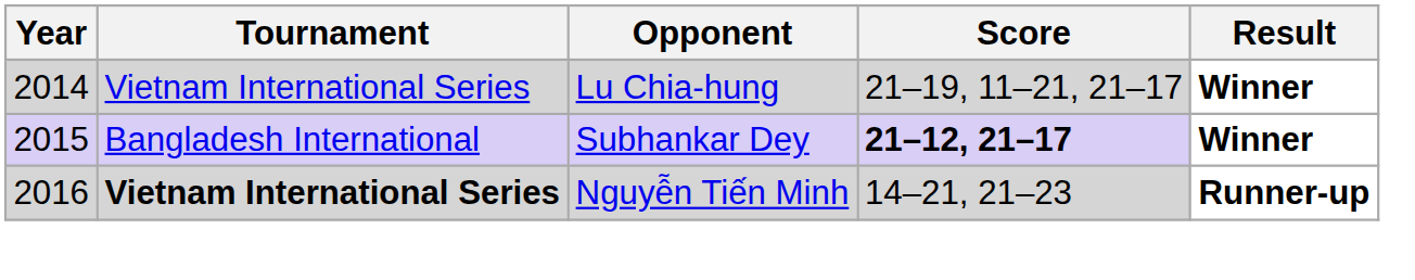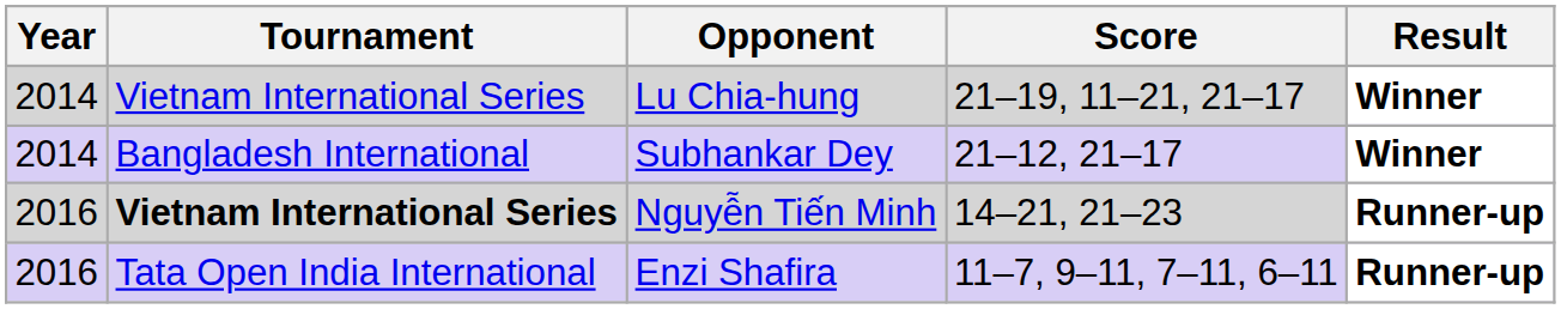Subhankar Dey | Year: 2015 -> 2014
Subhankar Dey | Score: bold -> normal
+ row: 2016 | Tata Open India International | Enzi Shafira | 11–7, 9–11, 7–11, 6–11 | Runner-up
